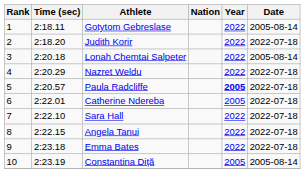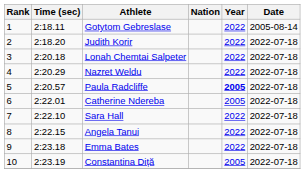Lonah Chemtai Salpeter | Date: 2005-08-14 -> 2022-07-18
Constantina Diță | Date: 2005-08-14 -> 2022-07-18
